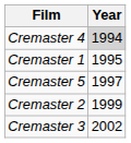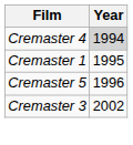Cremaster 5 | Year: 1997 -> 1996
- row: Cremaster 2 | 1999
